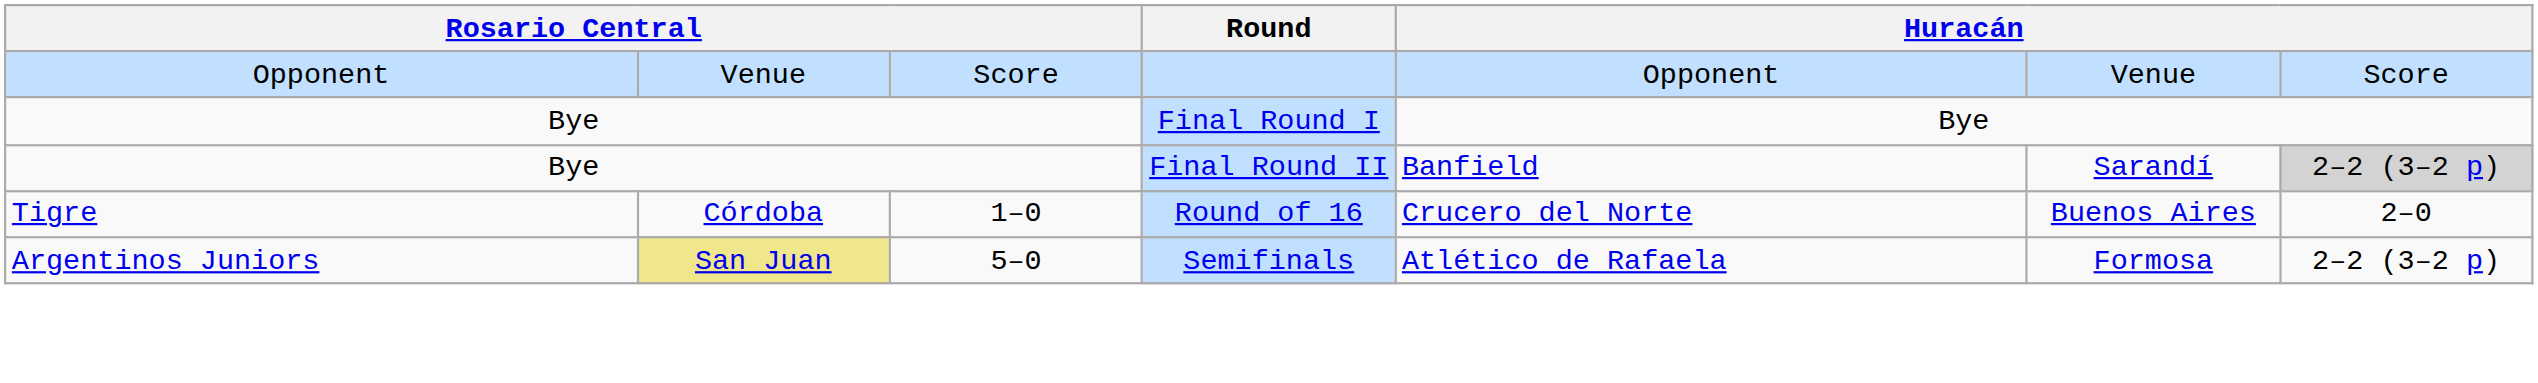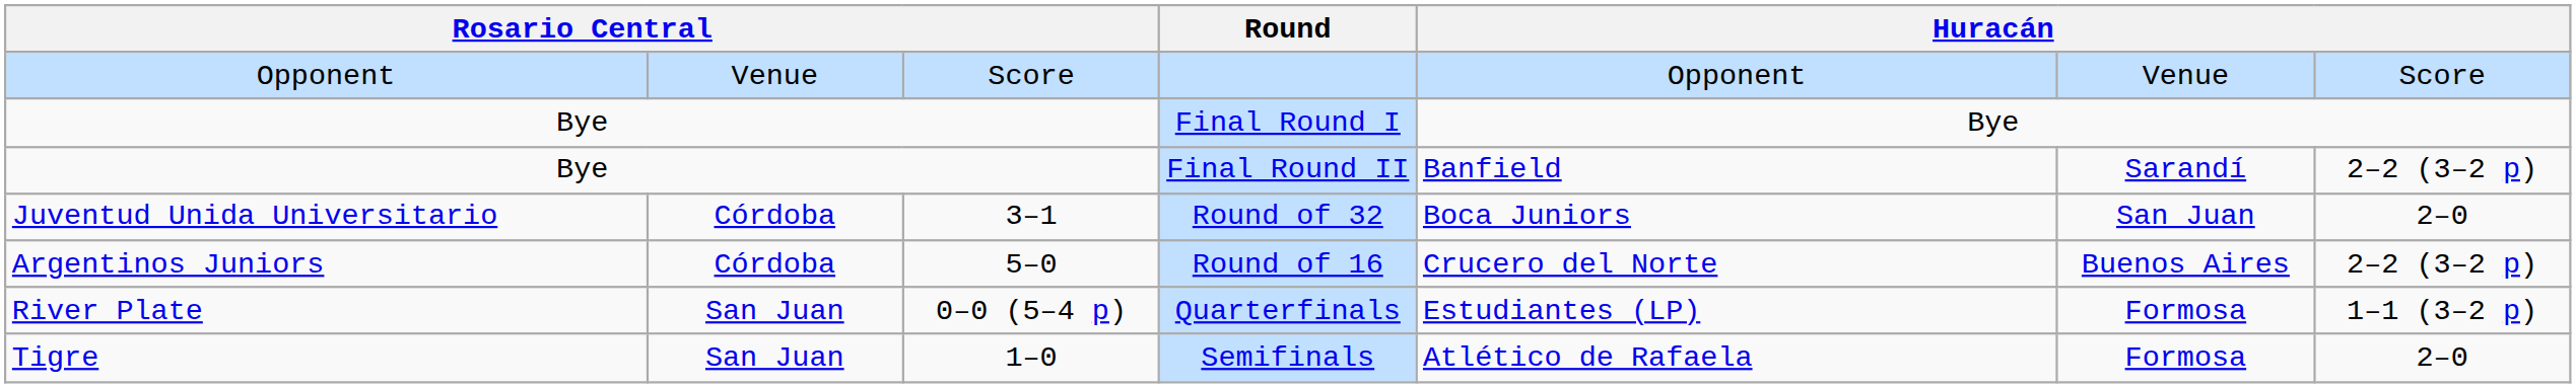Final Round II | column 7: lightgrey background -> no background
+ row: Juventud Unida Universitario | Córdoba | 3–1 | Round of 32 | Boca Juniors | San Juan | 2–0
Round of 16 | column 1: Tigre -> Argentinos Juniors
Round of 16 | column 3: 1–0 -> 5–0
Round of 16 | column 7: 2–0 -> 2–2 (3–2 p)
+ row: River Plate | San Juan | 0–0 (5–4 p) | Quarterfinals | Estudiantes (LP) | Formosa | 1–1 (3–2 p)
Semifinals | column 1: Argentinos Juniors -> Tigre
Semifinals | column 2: khaki background -> no background
Semifinals | column 3: 5–0 -> 1–0
Semifinals | column 7: 2–2 (3–2 p) -> 2–0
